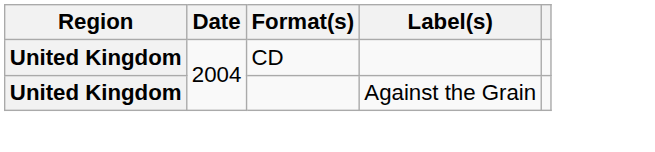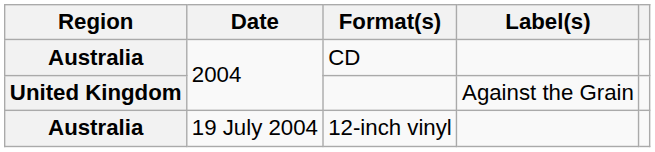CD | Region: United Kingdom -> Australia
+ row: Australia | 19 July 2004 | 12-inch vinyl
